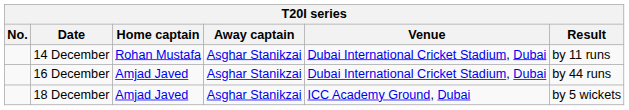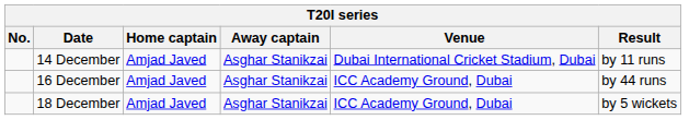14 December | Home captain: Rohan Mustafa -> Amjad Javed
16 December | Venue: Dubai International Cricket Stadium, Dubai -> ICC Academy Ground, Dubai
